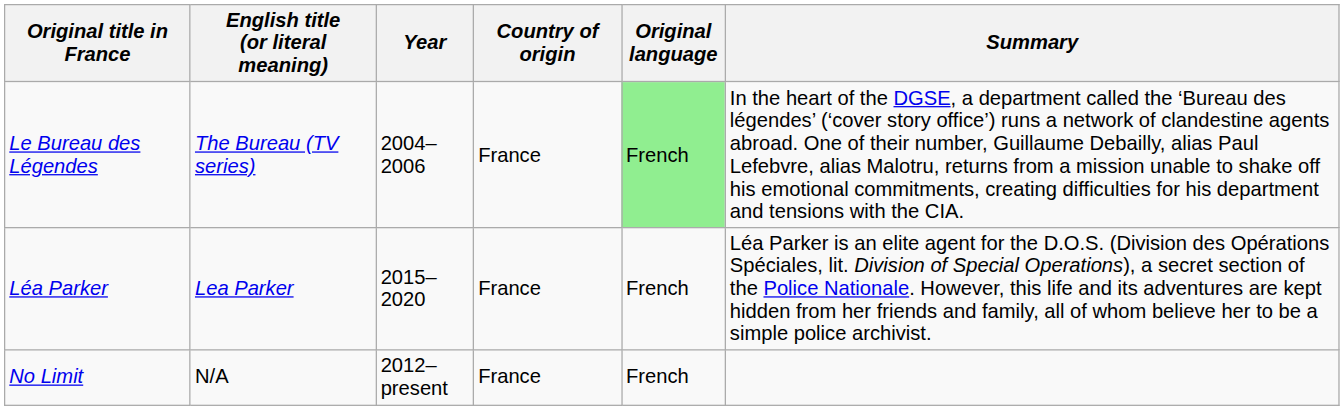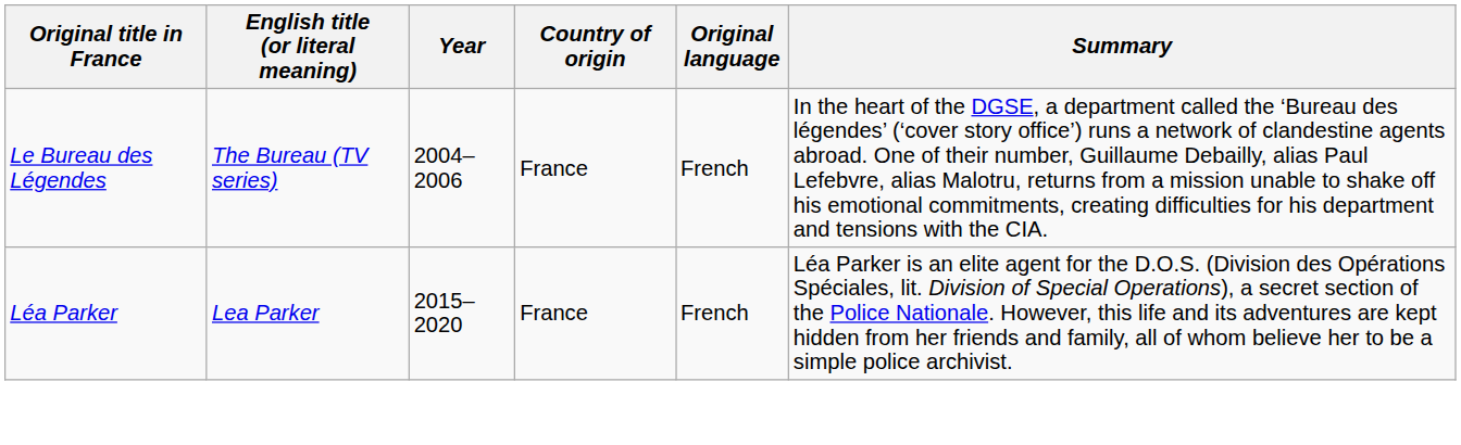Le Bureau des Légendes | Original language: lightgreen background -> no background
- row: No Limit | N/A | 2012–present | France | French
